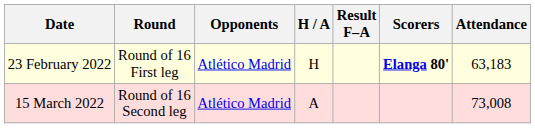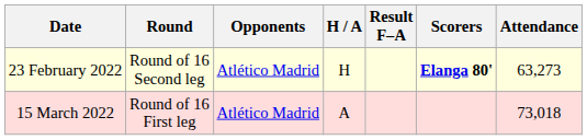23 February 2022 | Round: Round of 16 First leg -> Round of 16 Second leg
23 February 2022 | Attendance: 63,183 -> 63,273
15 March 2022 | Round: Round of 16 Second leg -> Round of 16 First leg
15 March 2022 | Attendance: 73,008 -> 73,018
